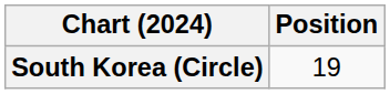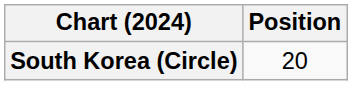South Korea (Circle) | Position: 19 -> 20
